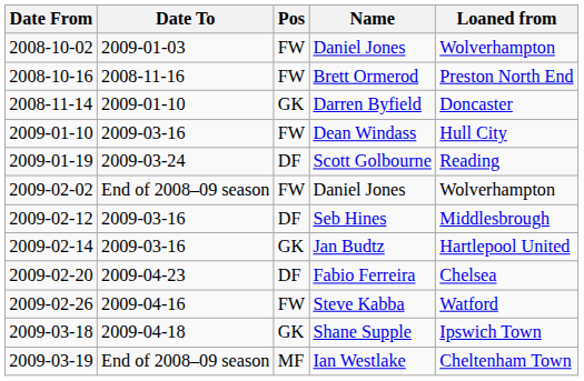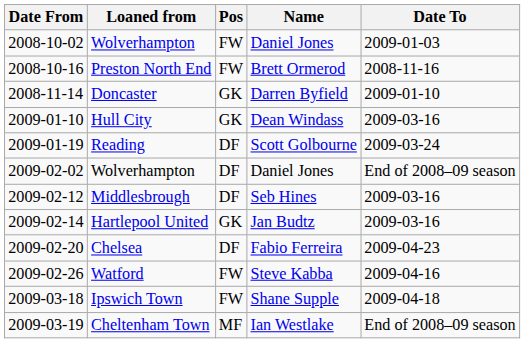columns swapped: Date To <-> Loaned from
Dean Windass | Pos: FW -> GK
2009-02-02 / Daniel Jones | Pos: FW -> DF
Shane Supple | Pos: GK -> FW
